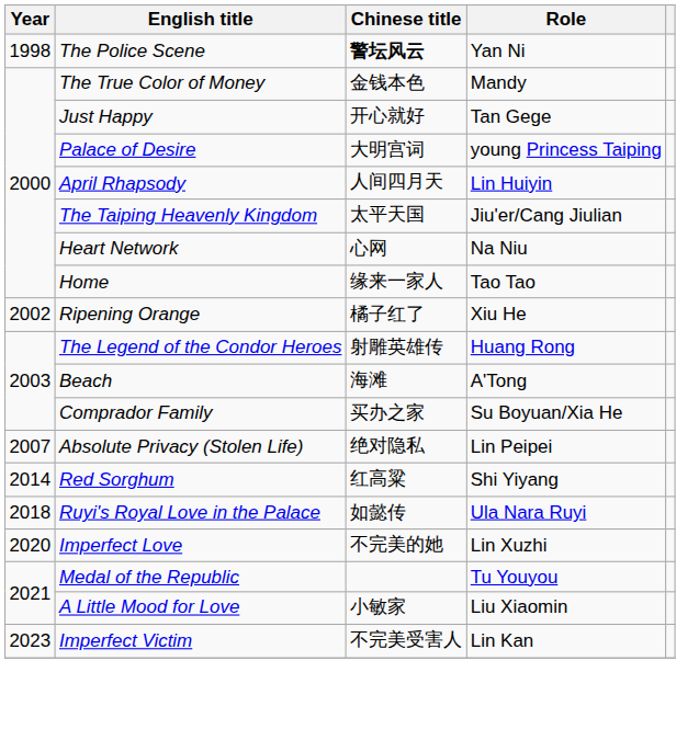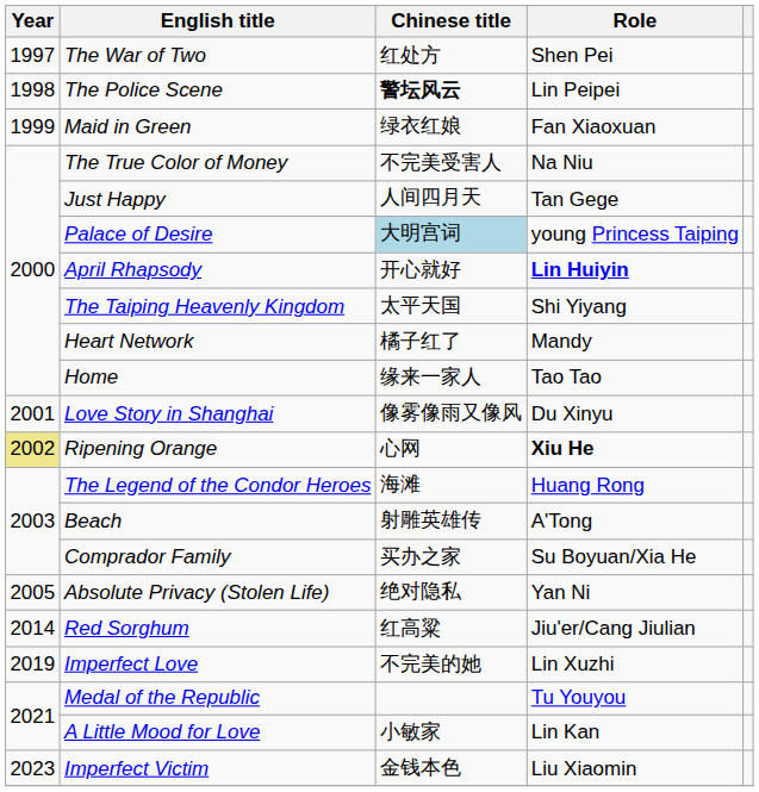+ row: 1997 | The War of Two | 红处方 | Shen Pei
The Police Scene | Role: Yan Ni -> Lin Peipei
+ row: 1999 | Maid in Green | 绿衣红娘 | Fan Xiaoxuan
The True Color of Money | Chinese title: 金钱本色 -> 不完美受害人
The True Color of Money | Role: Mandy -> Na Niu
Just Happy | Chinese title: 开心就好 -> 人间四月天
Palace of Desire | Chinese title: no background -> lightblue background
April Rhapsody | Chinese title: 人间四月天 -> 开心就好
April Rhapsody | Role: normal -> bold
The Taiping Heavenly Kingdom | Role: Jiu'er/Cang Jiulian -> Shi Yiyang
Heart Network | Chinese title: 心网 -> 橘子红了
Heart Network | Role: Na Niu -> Mandy
+ row: 2001 | Love Story in Shanghai | 像雾像雨又像风 | Du Xinyu
Ripening Orange | Year: no background -> khaki background
Ripening Orange | Chinese title: 橘子红了 -> 心网
Ripening Orange | Role: normal -> bold
The Legend of the Condor Heroes | Chinese title: 射雕英雄传 -> 海滩
Beach | Chinese title: 海滩 -> 射雕英雄传
Absolute Privacy (Stolen Life) | Year: 2007 -> 2005
Absolute Privacy (Stolen Life) | Role: Lin Peipei -> Yan Ni
Red Sorghum | Role: Shi Yiyang -> Jiu'er/Cang Jiulian
- row: 2018 | Ruyi's Royal Love in the Palace | 如懿传 | Ula Nara Ruyi
Imperfect Love | Year: 2020 -> 2019
A Little Mood for Love | Role: Liu Xiaomin -> Lin Kan
Imperfect Victim | Chinese title: 不完美受害人 -> 金钱本色
Imperfect Victim | Role: Lin Kan -> Liu Xiaomin
